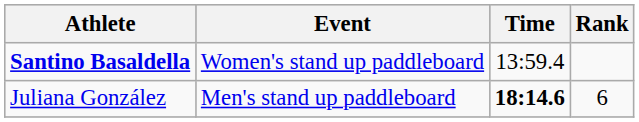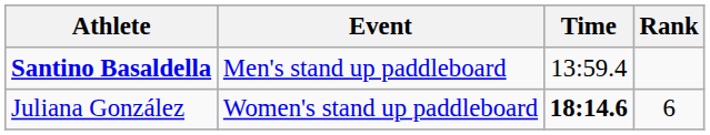Santino Basaldella | Event: Women's stand up paddleboard -> Men's stand up paddleboard
Juliana González | Event: Men's stand up paddleboard -> Women's stand up paddleboard
